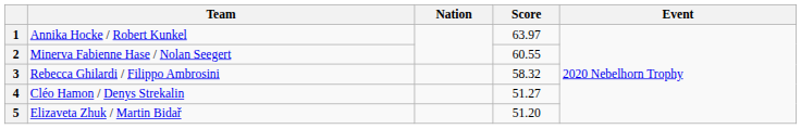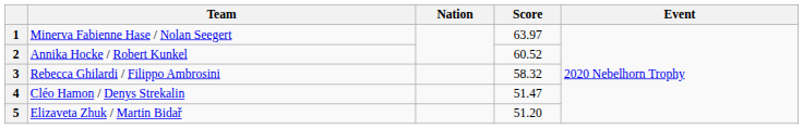1 | Team: Annika Hocke / Robert Kunkel -> Minerva Fabienne Hase / Nolan Seegert
2 | Team: Minerva Fabienne Hase / Nolan Seegert -> Annika Hocke / Robert Kunkel
2 | Score: 60.55 -> 60.52
4 | Score: 51.27 -> 51.47
